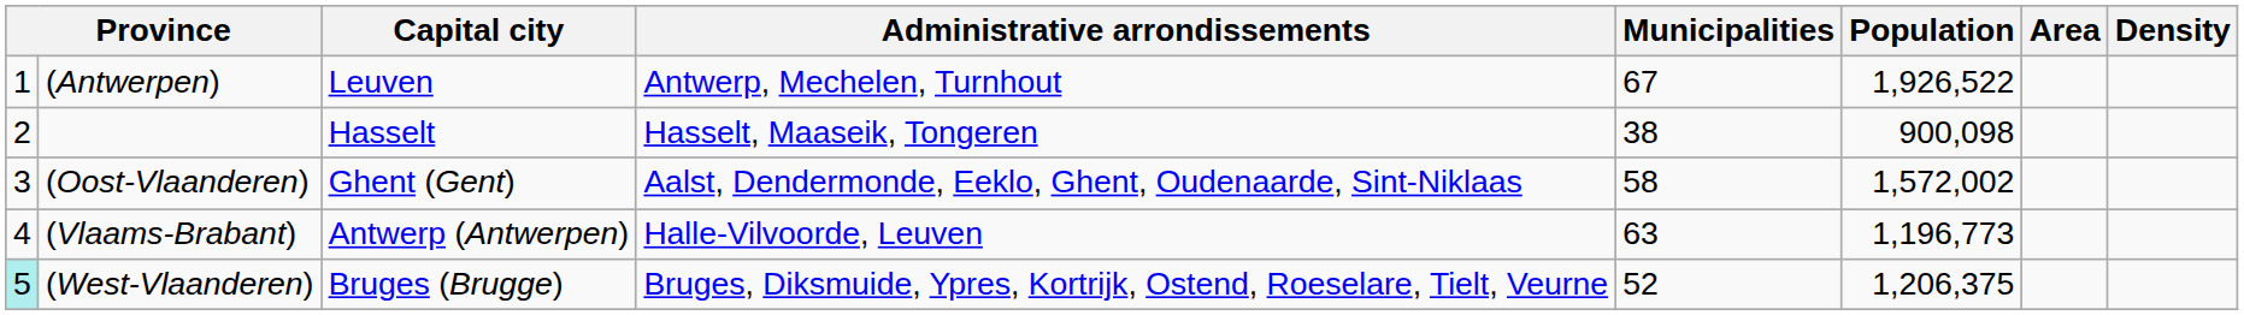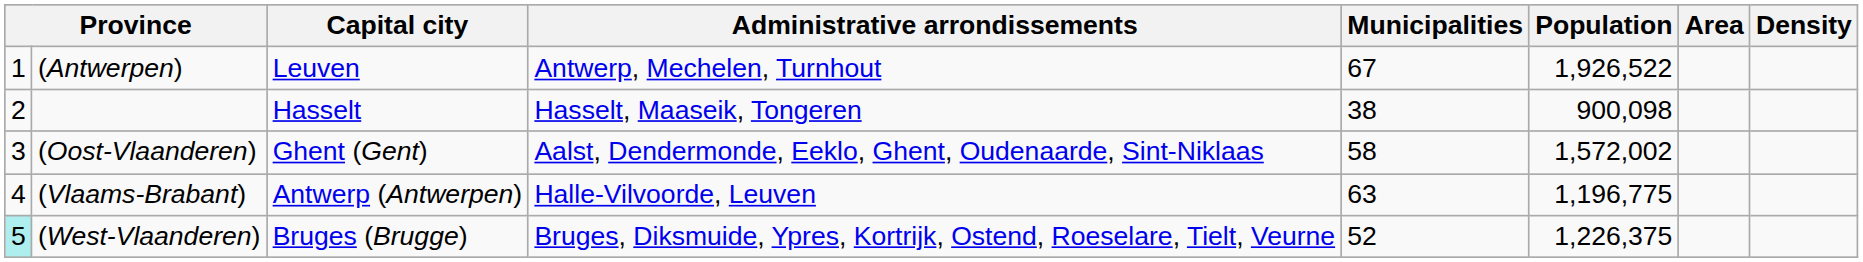(Vlaams-Brabant) | Population: 1,196,773 -> 1,196,775
(West-Vlaanderen) | Population: 1,206,375 -> 1,226,375
